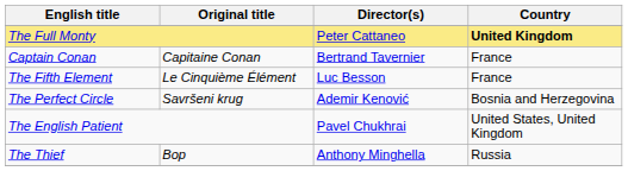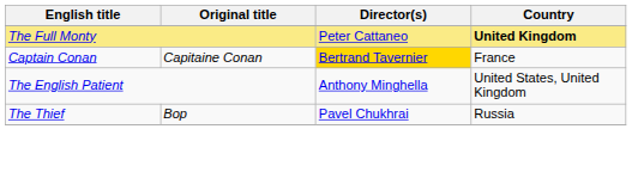Captain Conan | Director(s): no background -> gold background
- row: The Fifth Element | Le Cinquième Élément | Luc Besson | France
- row: The Perfect Circle | Savršeni krug | Ademir Kenović | Bosnia and Herzegovina
The English Patient | Director(s): Pavel Chukhrai -> Anthony Minghella
The Thief | Director(s): Anthony Minghella -> Pavel Chukhrai
